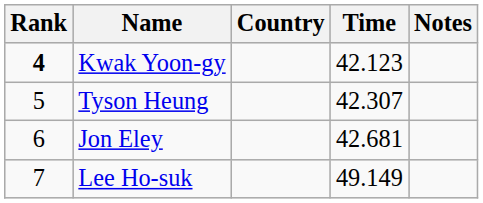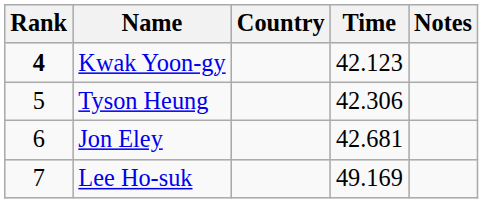Tyson Heung | Time: 42.307 -> 42.306
Lee Ho-suk | Time: 49.149 -> 49.169
